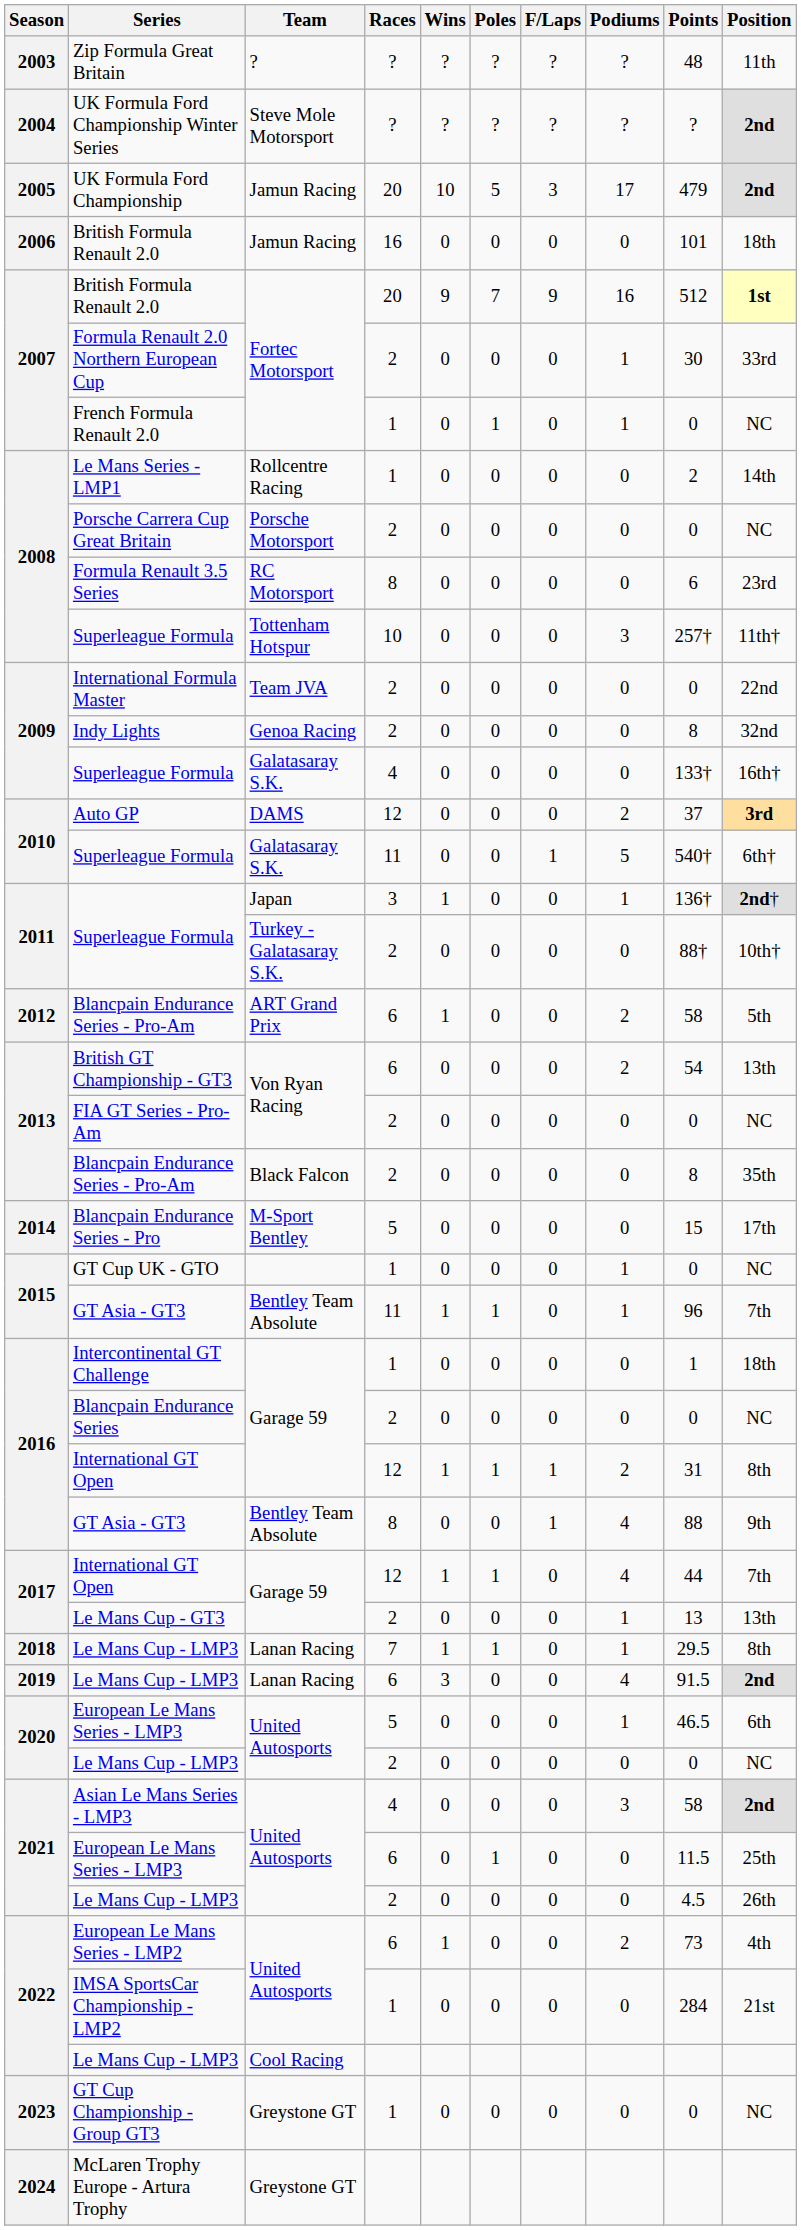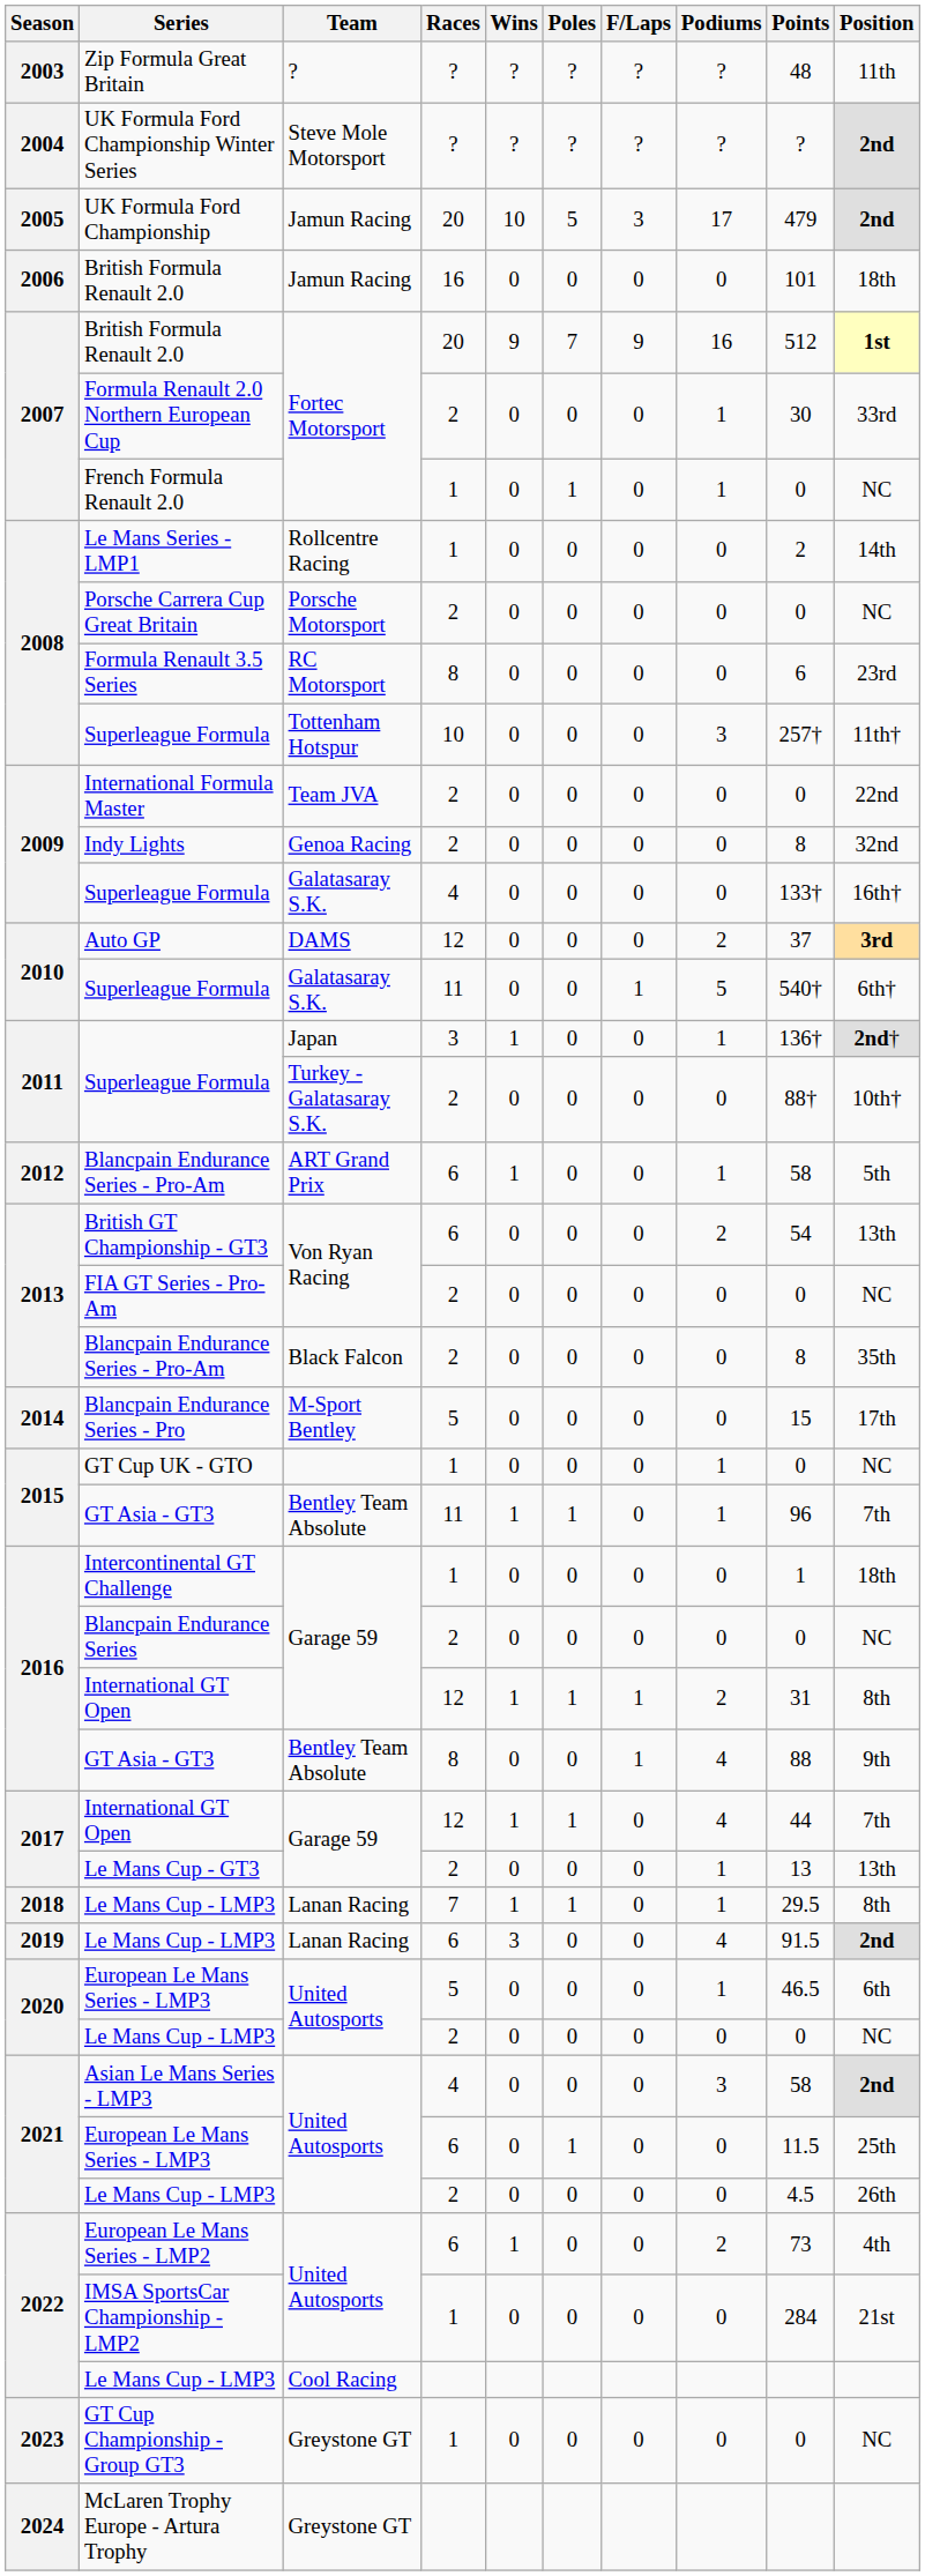2012 / Blancpain Endurance Series - Pro-Am | Podiums: 2 -> 1
